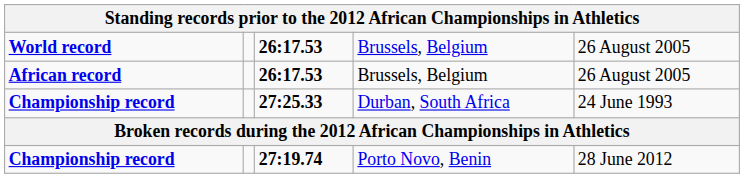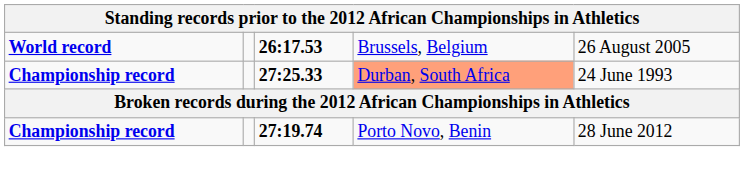- row: African record | 26:17.53 | Brussels, Belgium | 26 August 2005
Championship record / 27:25.33 | column 4: no background -> lightsalmon background
